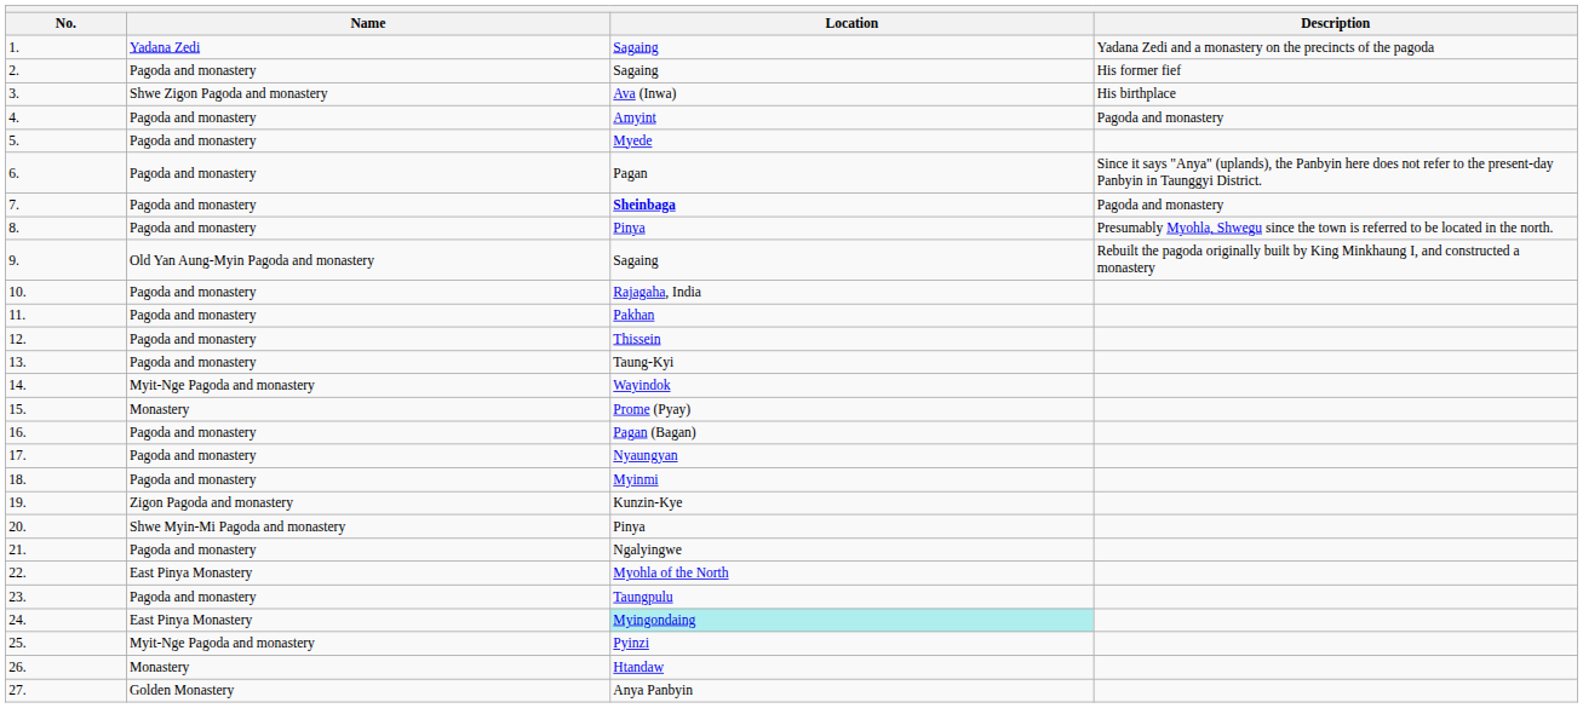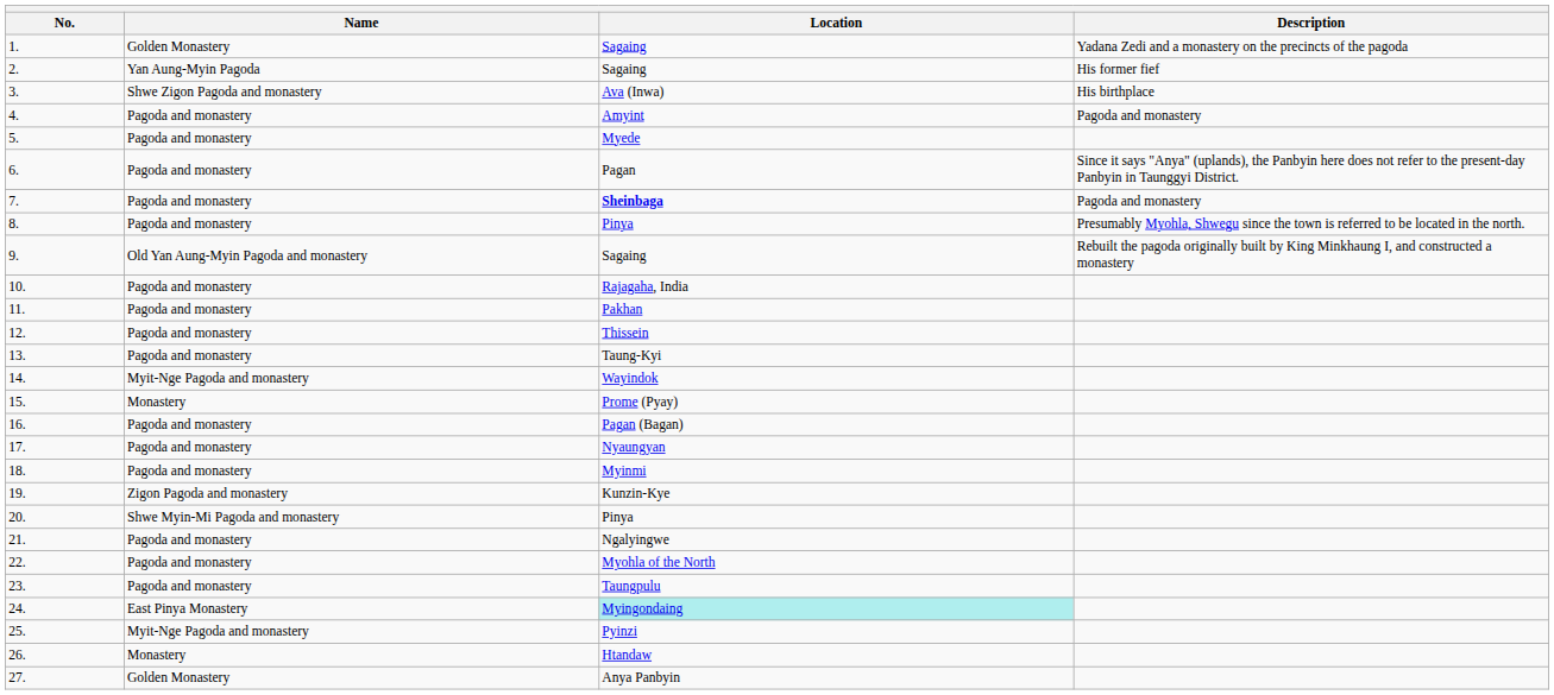1. | Name: Yadana Zedi -> Golden Monastery
2. | Name: Pagoda and monastery -> Yan Aung-Myin Pagoda
22. | Name: East Pinya Monastery -> Pagoda and monastery
